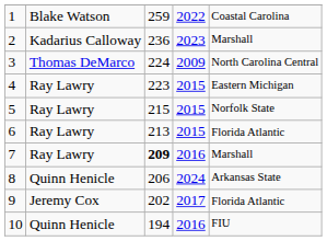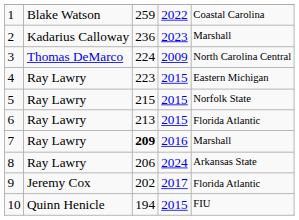8 | column 2: Quinn Henicle -> Ray Lawry
10 | column 4: 2016 -> 2015
